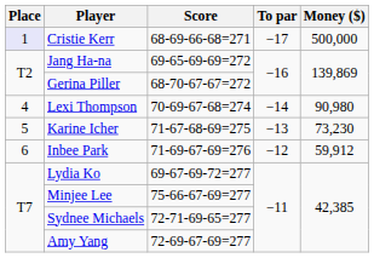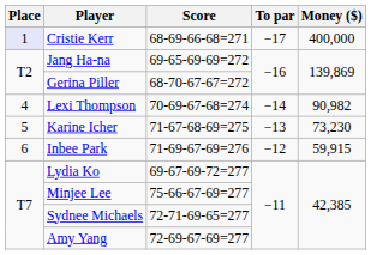Cristie Kerr | Money ($): 500,000 -> 400,000
Lexi Thompson | Money ($): 90,980 -> 90,982
Inbee Park | Money ($): 59,912 -> 59,915
